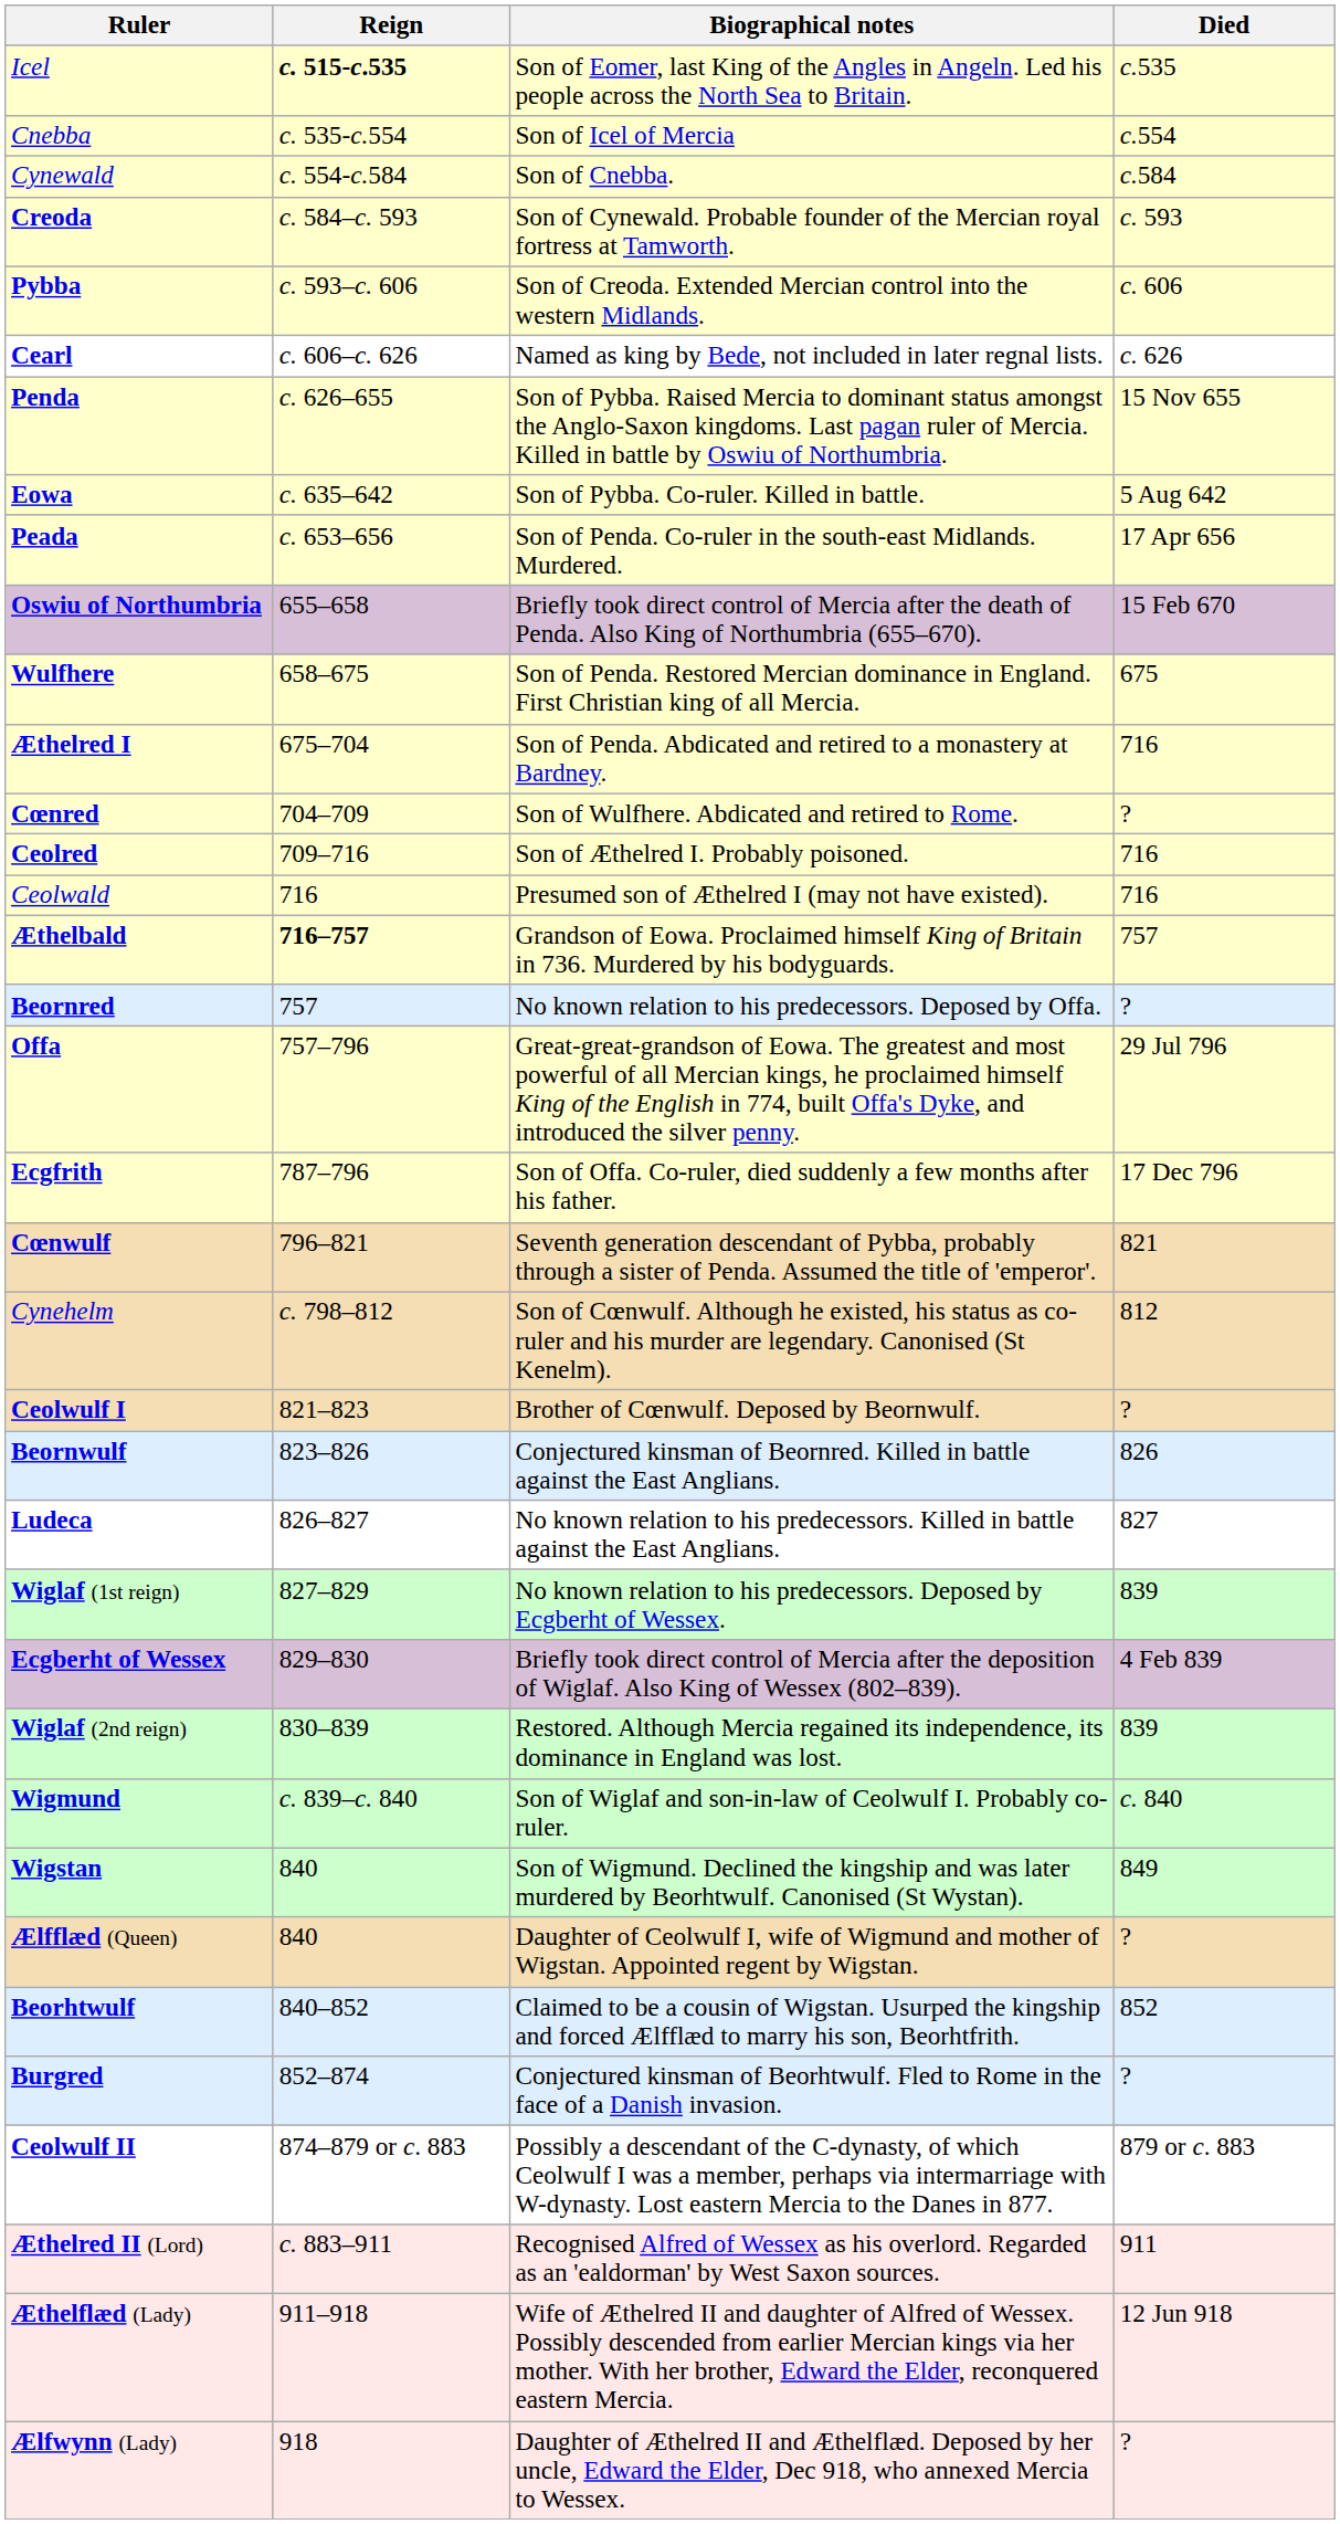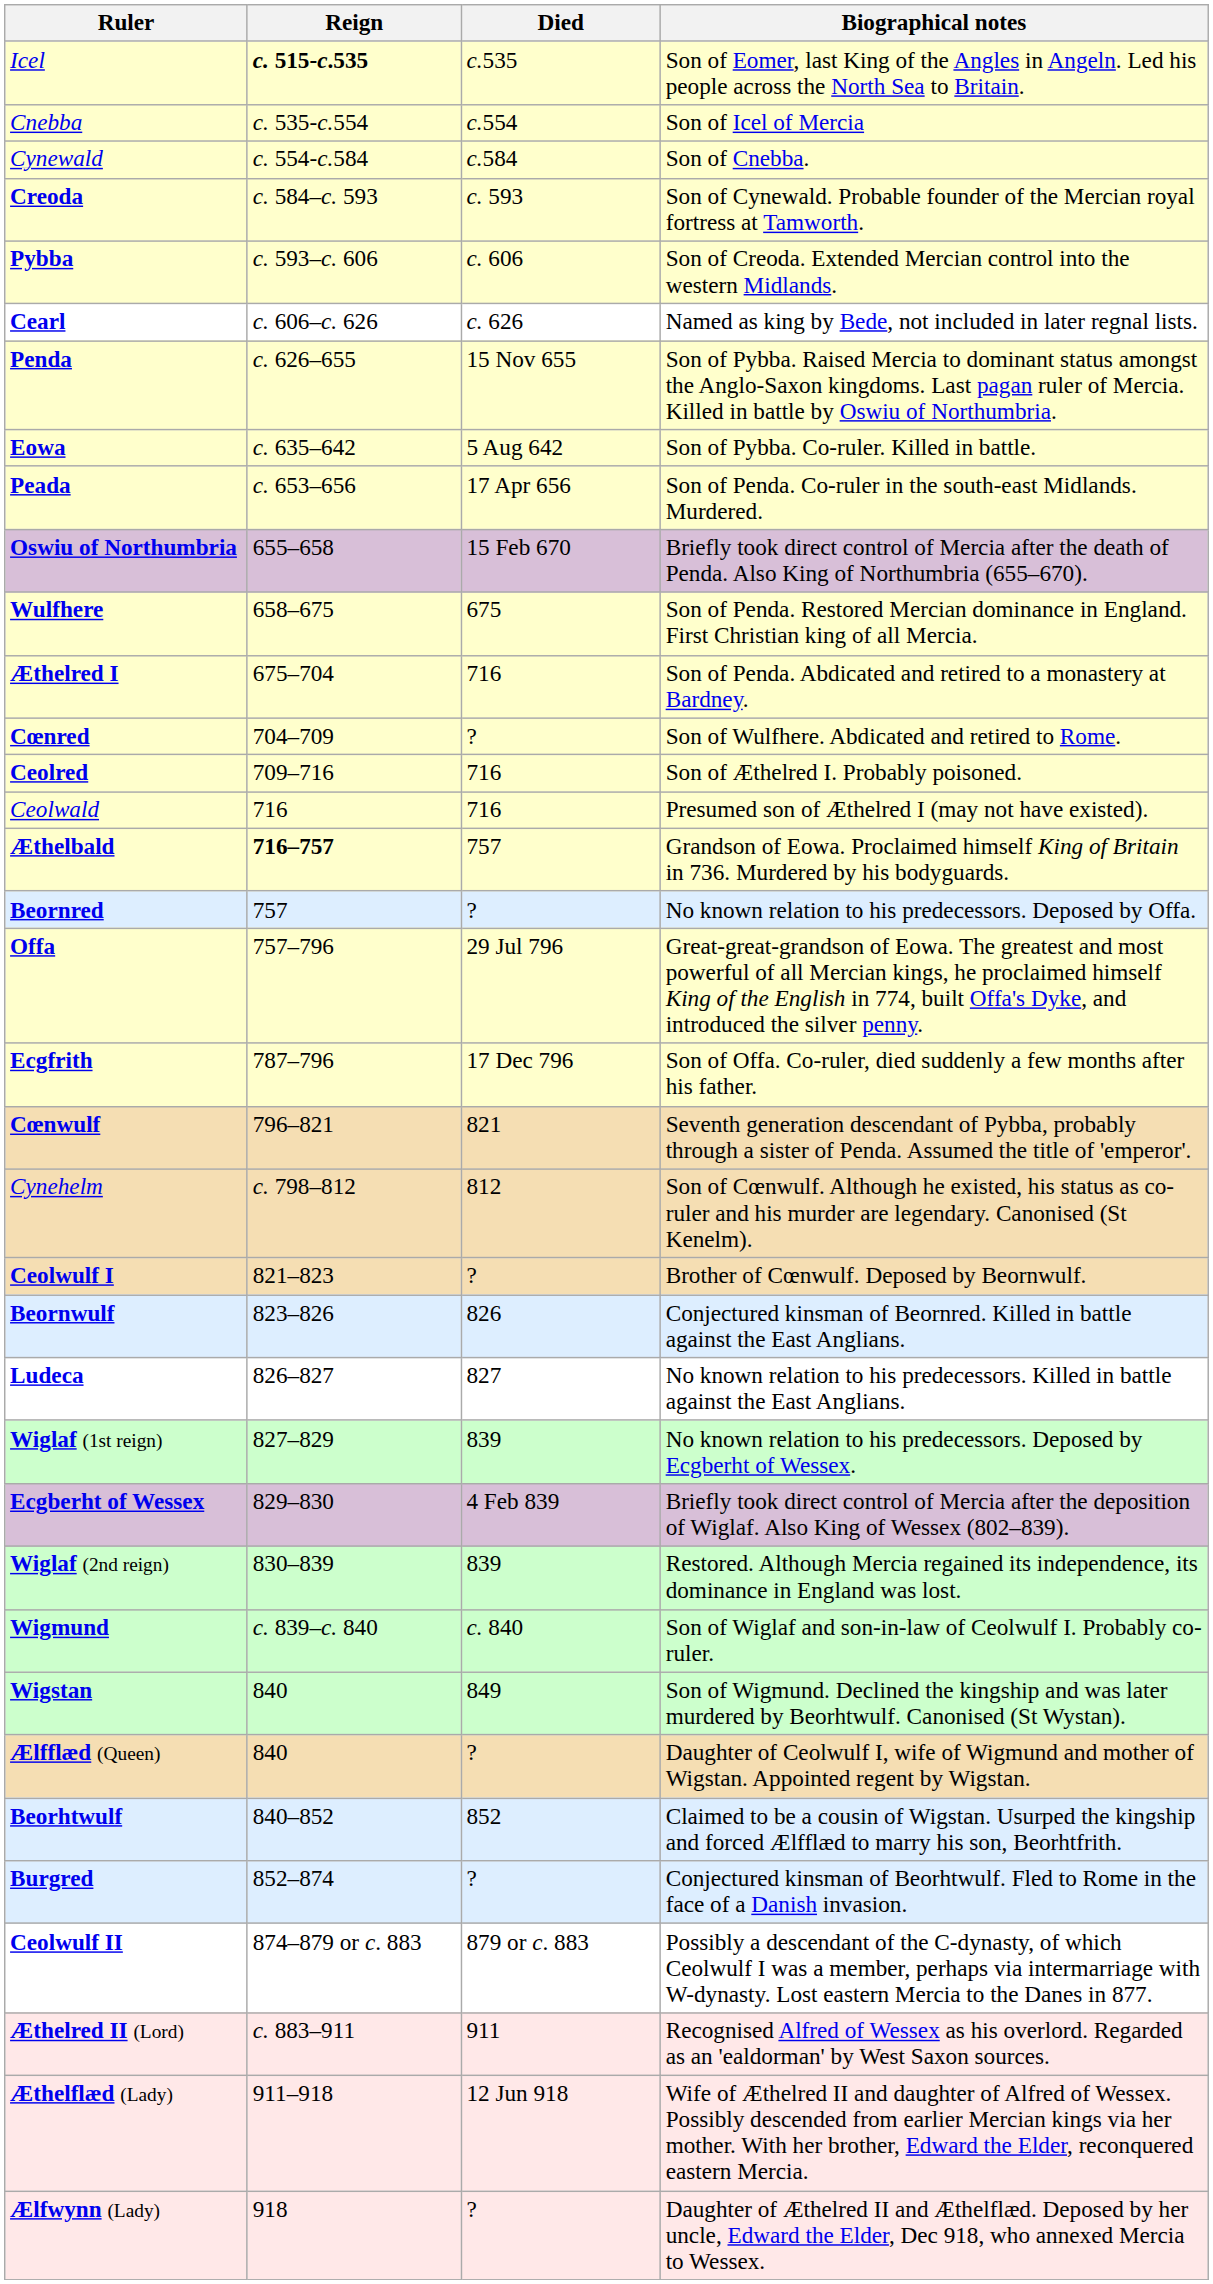columns swapped: Biographical notes <-> Died
